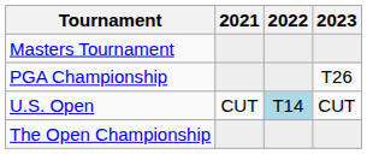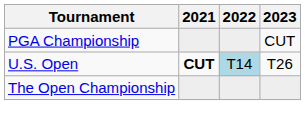- row: Masters Tournament
PGA Championship | 2023: T26 -> CUT
U.S. Open | 2021: normal -> bold
U.S. Open | 2023: CUT -> T26
